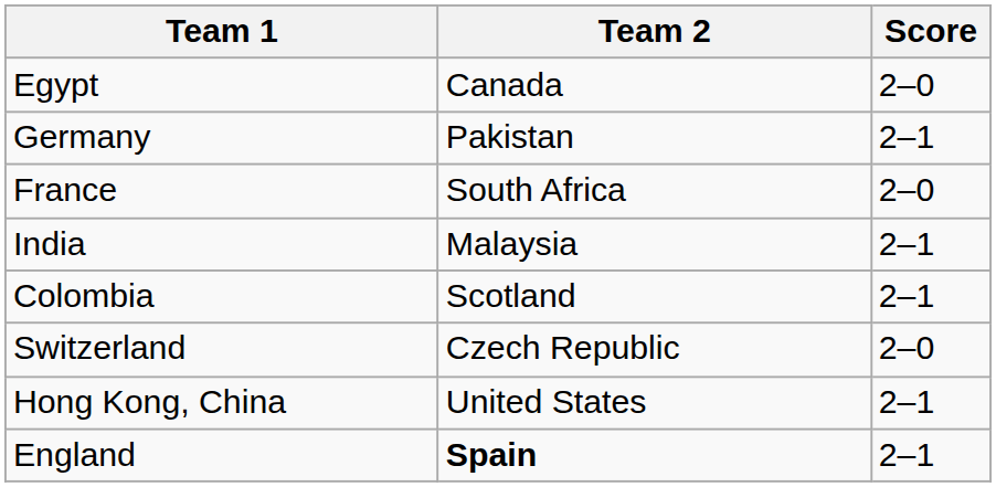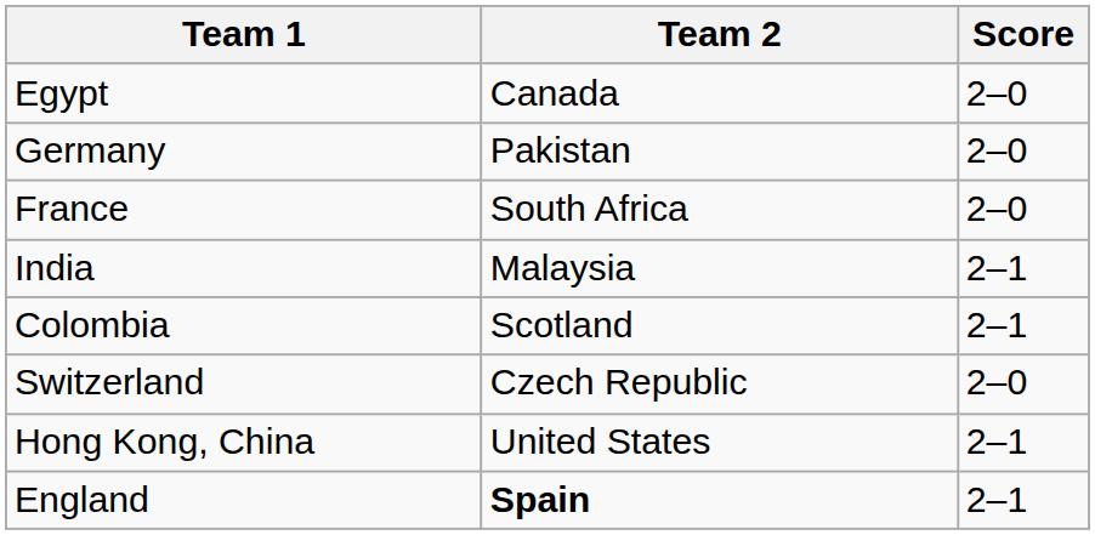Germany | Score: 2–1 -> 2–0
